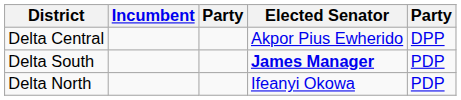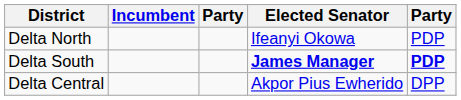rows swapped: Delta North <-> Delta Central
Delta South | column 5: normal -> bold
